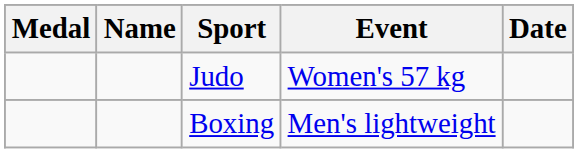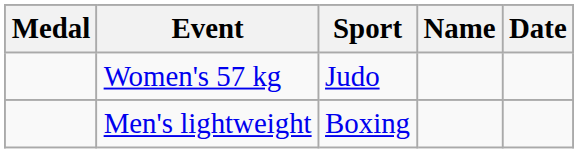columns swapped: Name <-> Event
